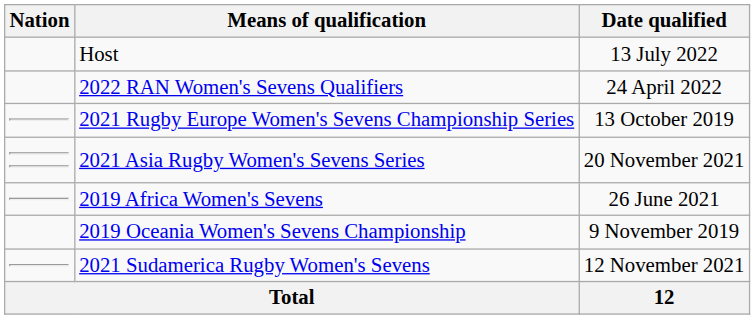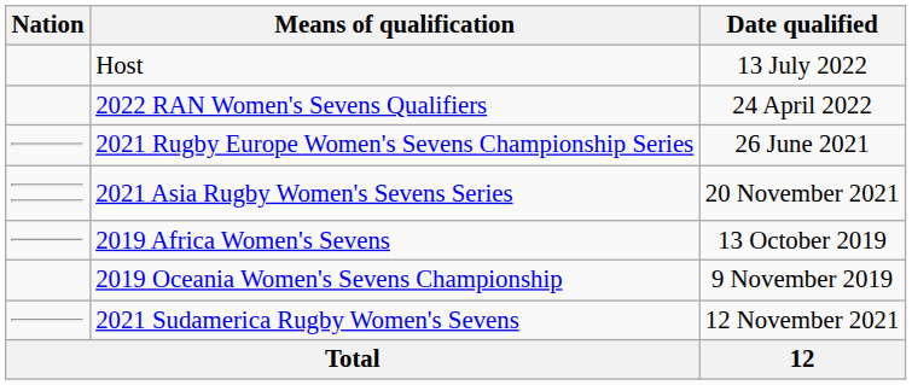2021 Rugby Europe Women's Sevens Championship Series | Date qualified: 13 October 2019 -> 26 June 2021
2019 Africa Women's Sevens | Date qualified: 26 June 2021 -> 13 October 2019
